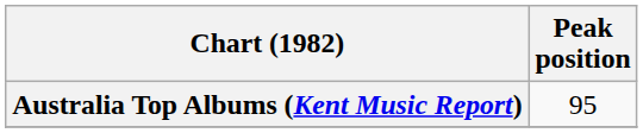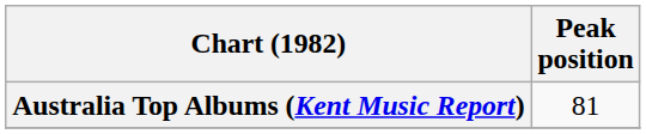Australia Top Albums (Kent Music Report) | Peak position: 95 -> 81
